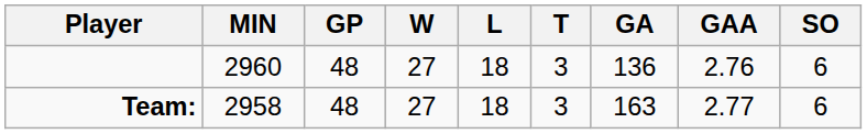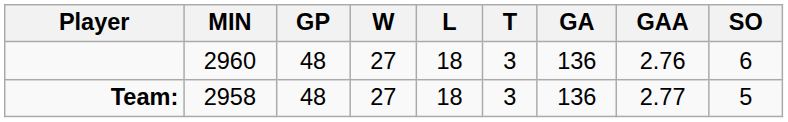Team: | GA: 163 -> 136
Team: | SO: 6 -> 5
